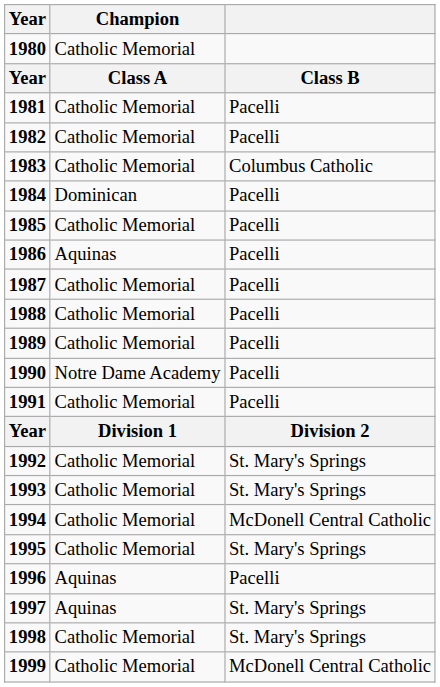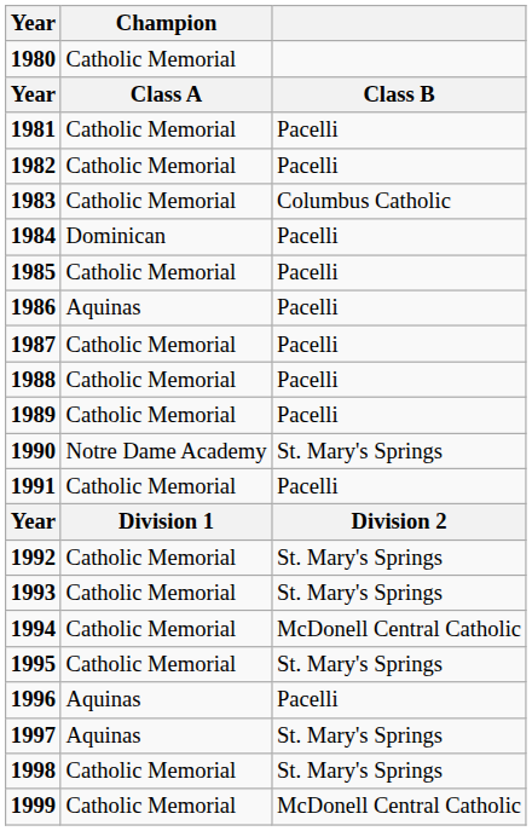1990 | column 3: Pacelli -> St. Mary's Springs
